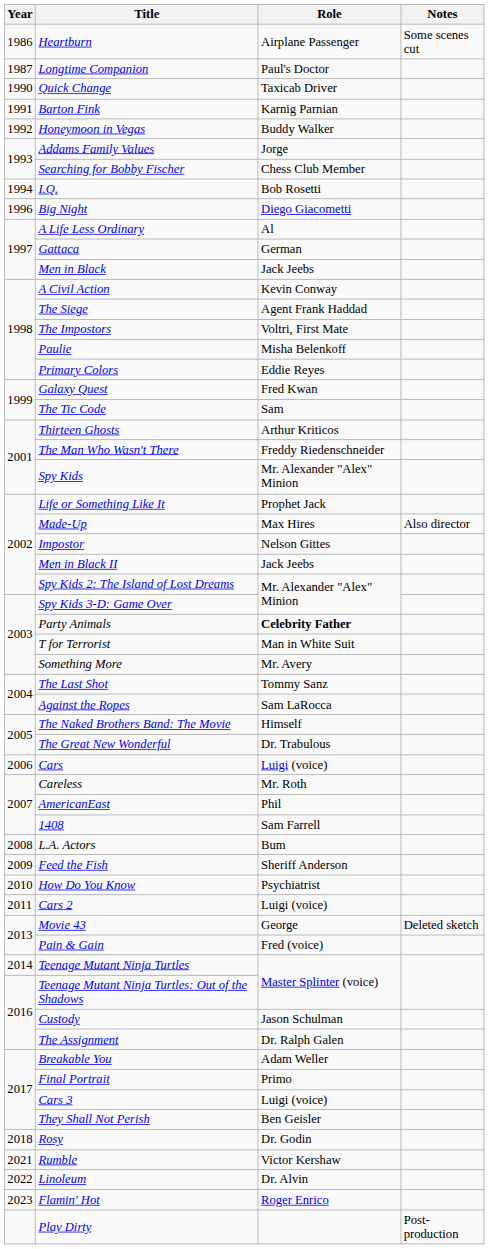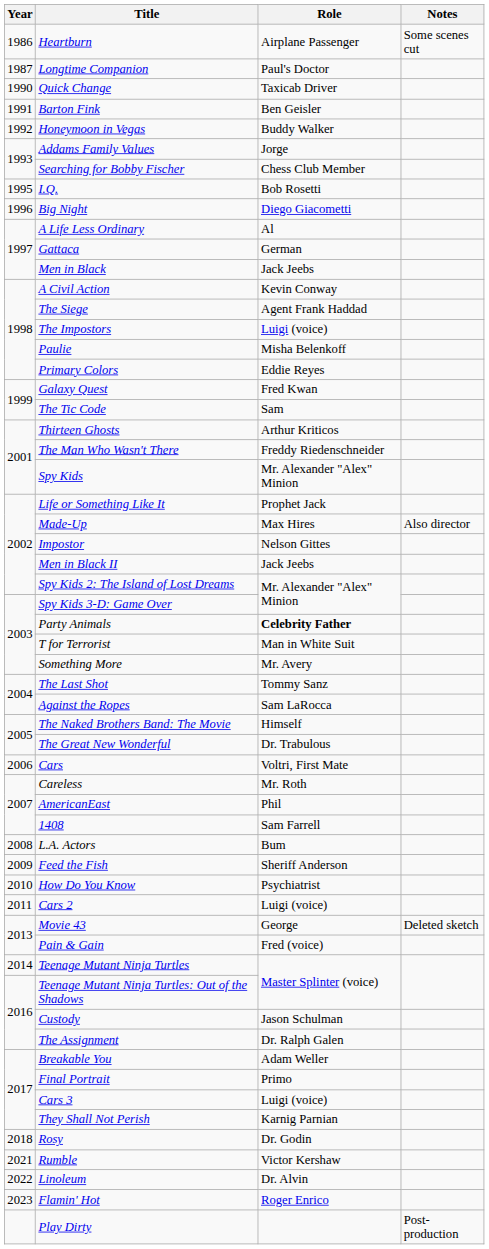Barton Fink | Role: Karnig Parnian -> Ben Geisler
I.Q. | Year: 1994 -> 1995
The Impostors | Role: Voltri, First Mate -> Luigi (voice)
Cars | Role: Luigi (voice) -> Voltri, First Mate
They Shall Not Perish | Role: Ben Geisler -> Karnig Parnian
